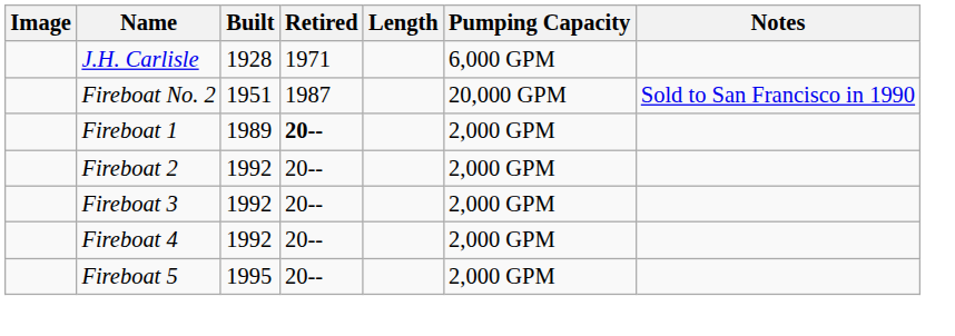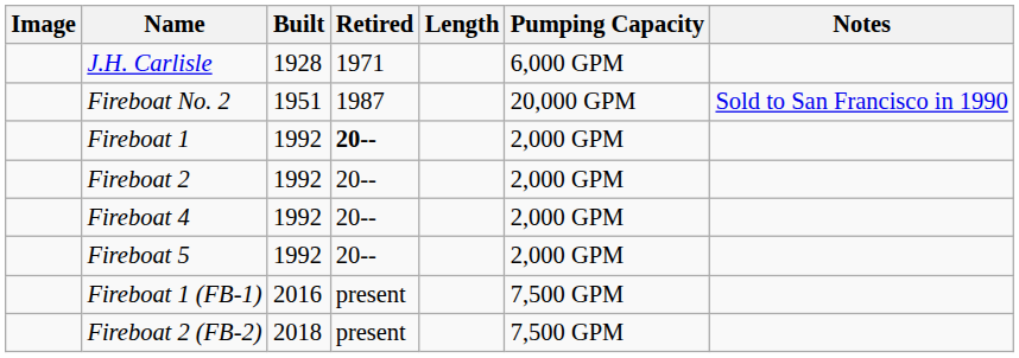Fireboat 1 | Built: 1989 -> 1992
- row: Fireboat 3 | 1992 | 20-- | 2,000 GPM
Fireboat 5 | Built: 1995 -> 1992
+ row: Fireboat 1 (FB-1) | 2016 | present | 7,500 GPM
+ row: Fireboat 2 (FB-2) | 2018 | present | 7,500 GPM
